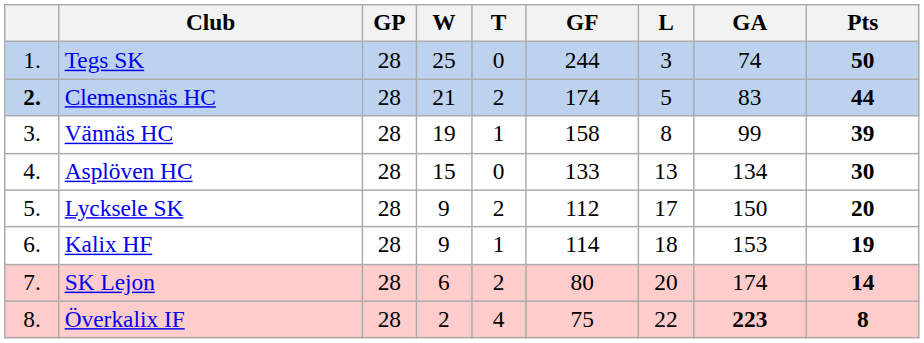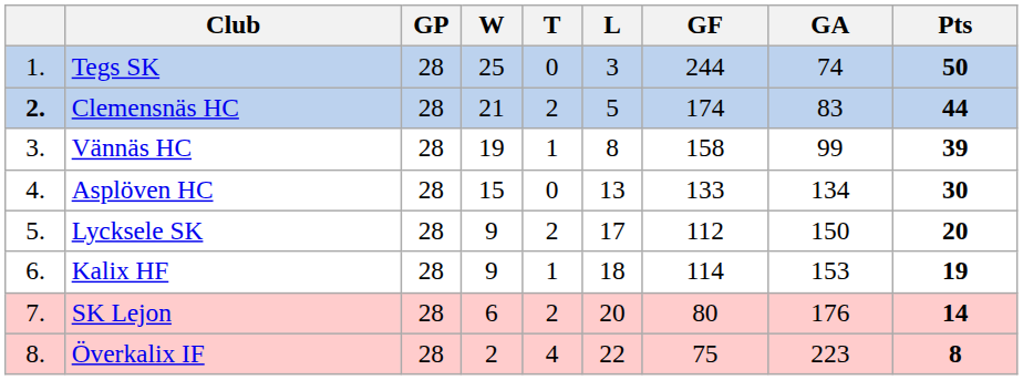columns swapped: L <-> GF
SK Lejon | GA: 174 -> 176
Överkalix IF | GA: bold -> normal
